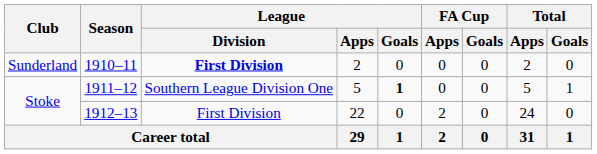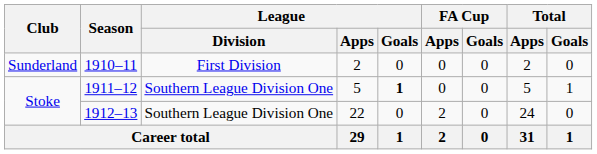1910–11 | League / Division: bold -> normal
1912–13 | League / Division: First Division -> Southern League Division One
